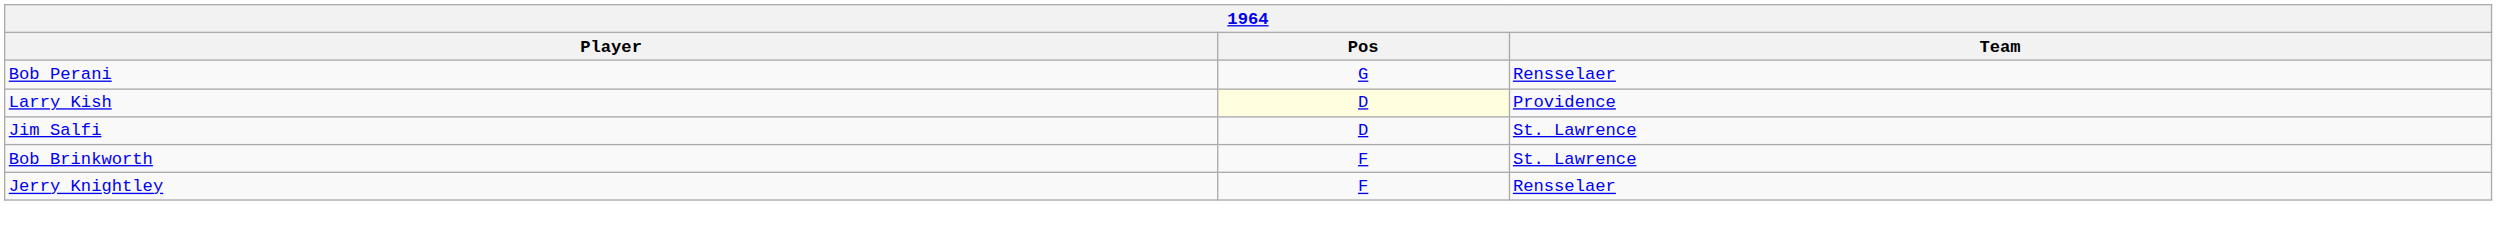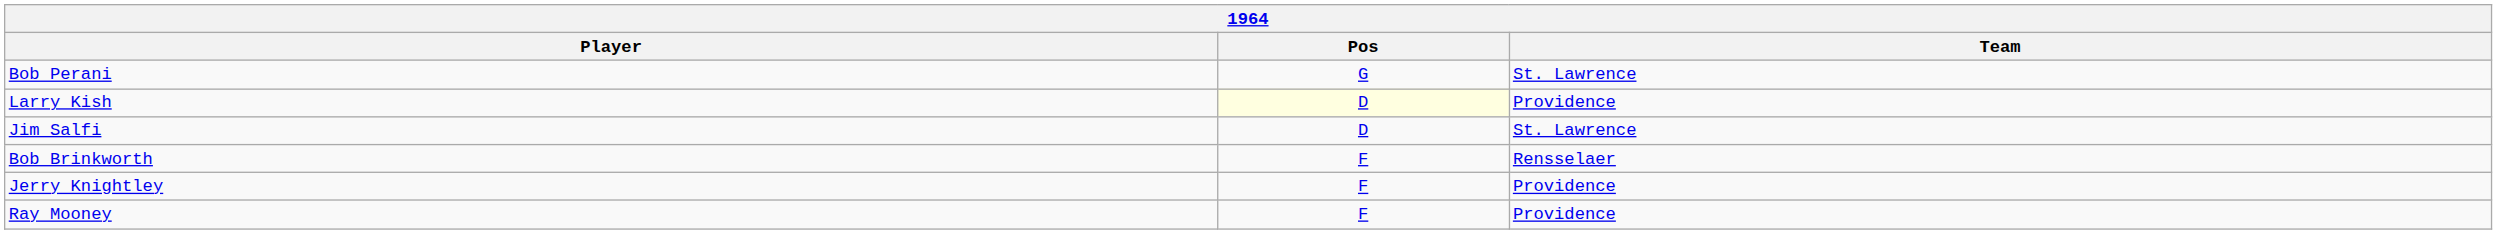Bob Perani | Team: Rensselaer -> St. Lawrence
Bob Brinkworth | Team: St. Lawrence -> Rensselaer
Jerry Knightley | Team: Rensselaer -> Providence
+ row: Ray Mooney | F | Providence
